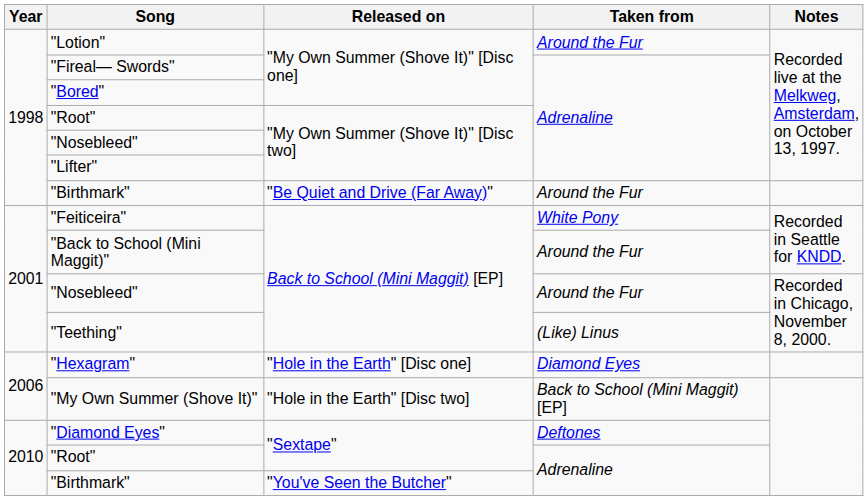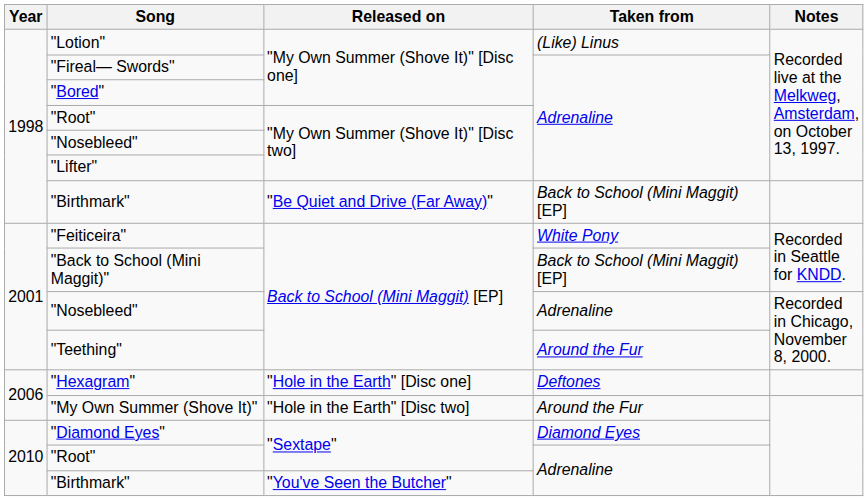"Lotion" | Taken from: Around the Fur -> (Like) Linus
"Birthmark" / "Be Quiet and Drive (Far Away)" | Taken from: Around the Fur -> Back to School (Mini Maggit) [EP]
"Back to School (Mini Maggit)" | Taken from: Around the Fur -> Back to School (Mini Maggit) [EP]
"Nosebleed" / Back to School (Mini Maggit) [EP] | Taken from: Around the Fur -> Adrenaline
"Teething" | Taken from: (Like) Linus -> Around the Fur
"Hexagram" | Taken from: Diamond Eyes -> Deftones
"My Own Summer (Shove It)" | Taken from: Back to School (Mini Maggit) [EP] -> Around the Fur
"Diamond Eyes" | Taken from: Deftones -> Diamond Eyes
